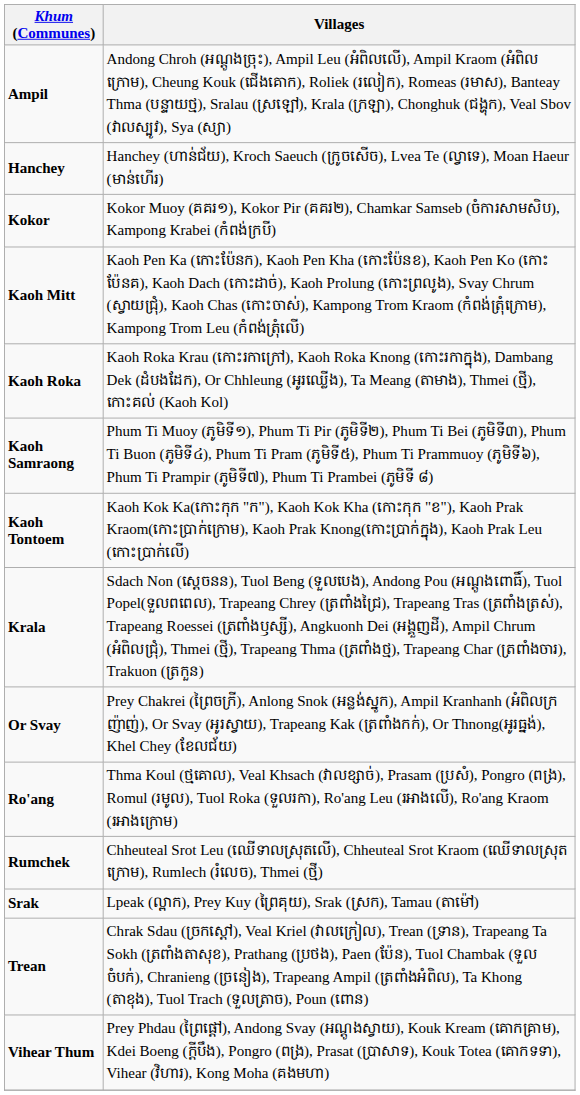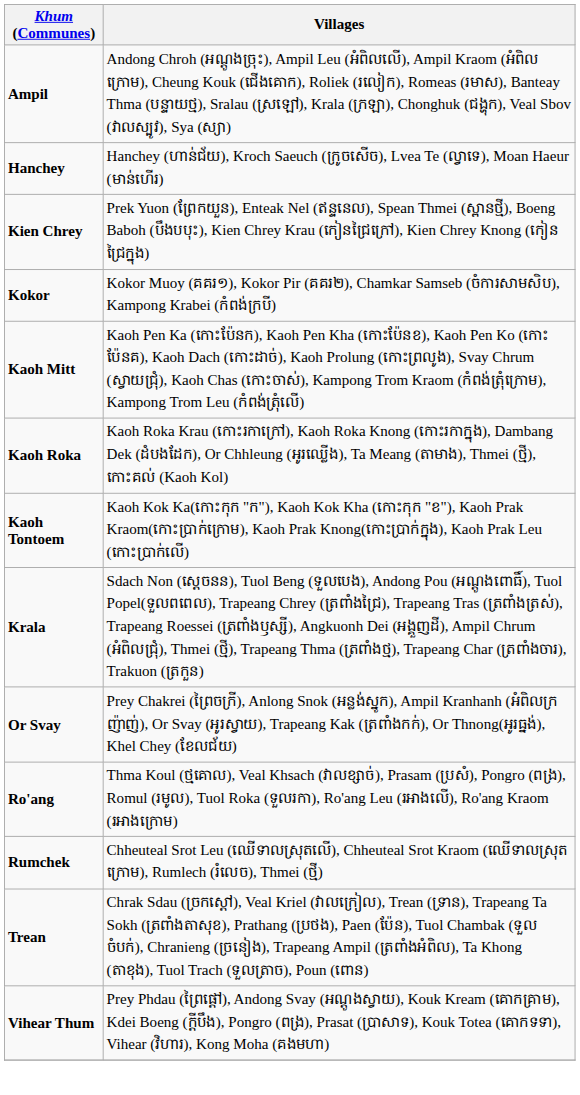+ row: Kien Chrey | Prek Yuon (ព្រែកយួន), Enteak Nel (ឥន្ទនេល), Spean Thmei (ស្ពានថ្មី), Boeng Baboh (បឹងបបុះ), Kien Chrey Krau (កៀនជ្រៃក្រៅ), Kien Chrey Knong (កៀនជ្រៃក្នុង)
- row: Kaoh Samraong | Phum Ti Muoy (ភូមិទី១), Phum Ti Pir (ភូមិទី២), Phum Ti Bei (ភូមិទី៣), Phum Ti Buon (ភូមិទី៤), Phum Ti Pram (ភូមិទី៥), Phum Ti Prammuoy (ភូមិទី៦), Phum Ti Prampir (ភូមិទី៧), Phum Ti Prambei (ភូមិទី ៨)
- row: Srak | Lpeak (ល្ពាក), Prey Kuy (ព្រៃគុយ), Srak (ស្រក), Tamau (តាម៉ៅ)
